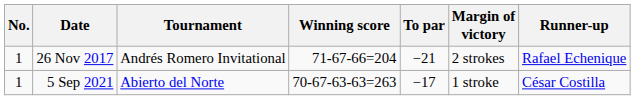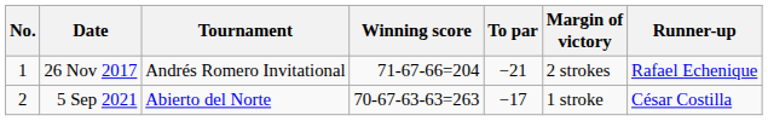5 Sep 2021 | No.: 1 -> 2
